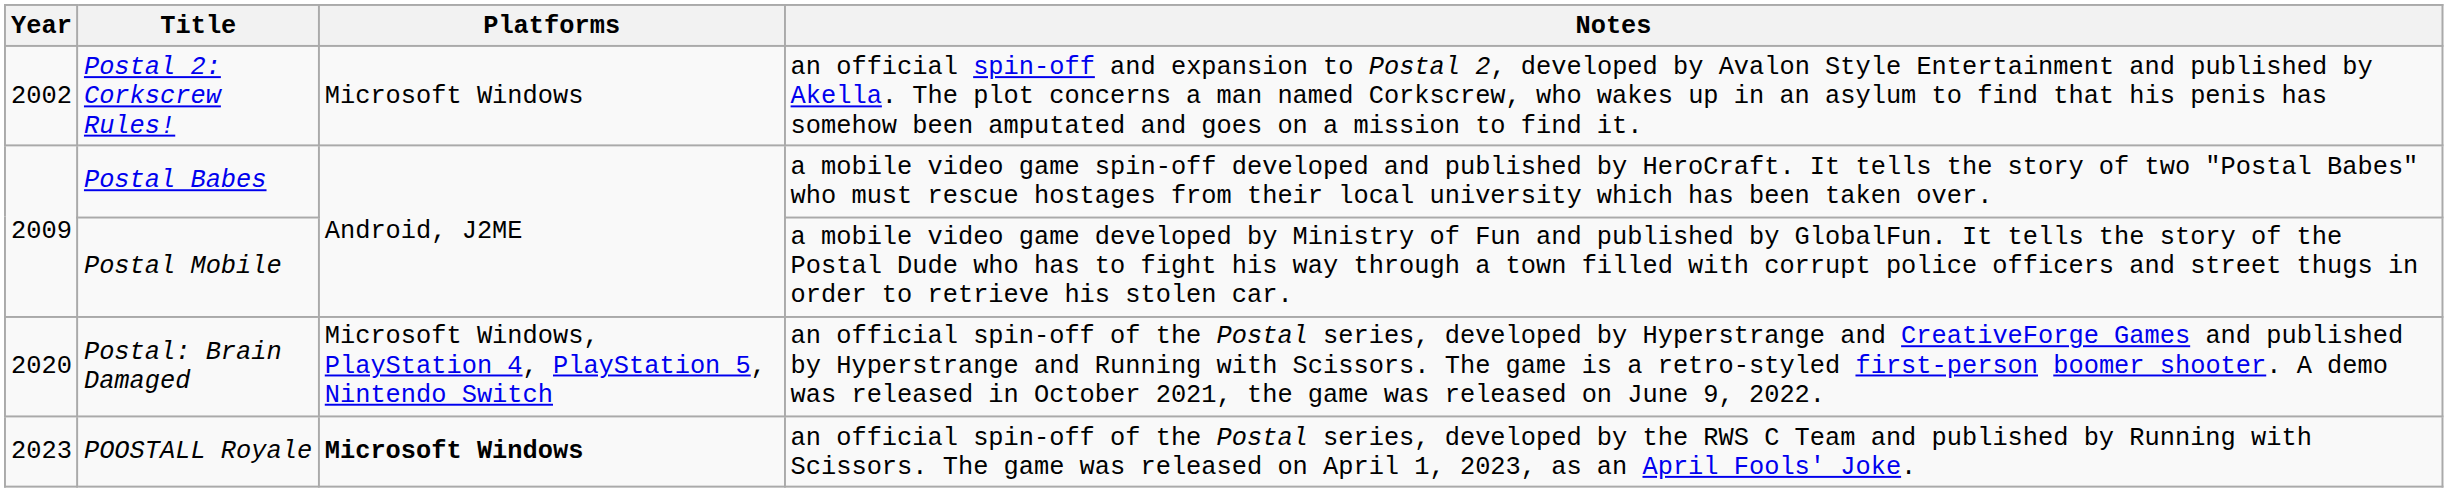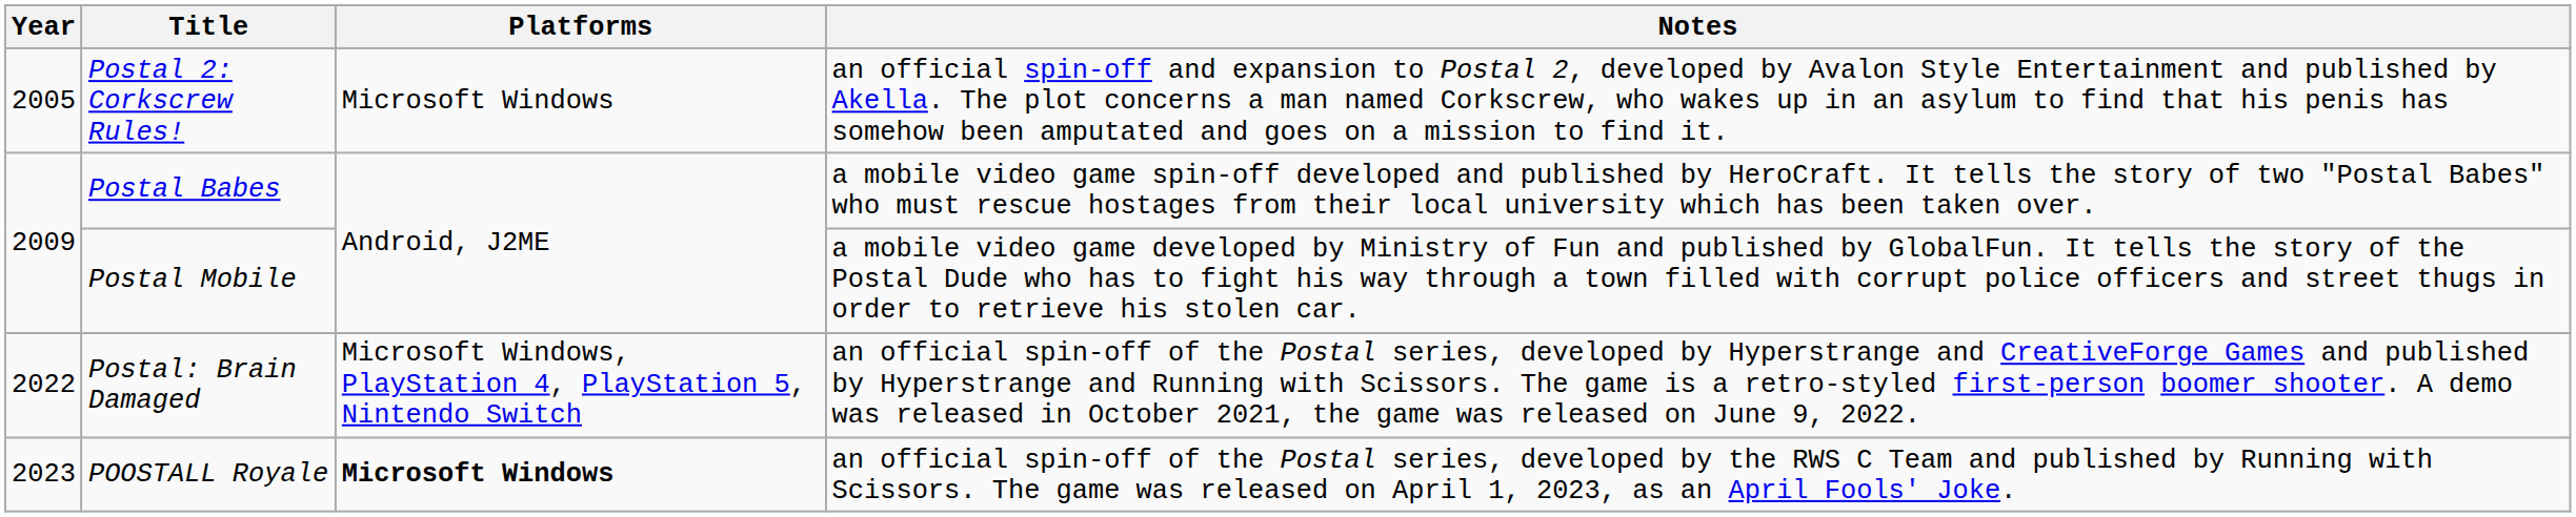Postal 2: Corkscrew Rules! | Year: 2002 -> 2005
Postal: Brain Damaged | Year: 2020 -> 2022
